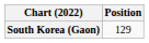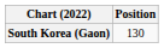South Korea (Gaon) | Position: 129 -> 130
